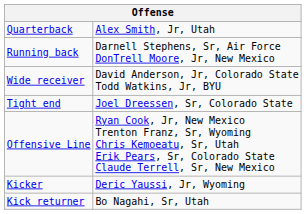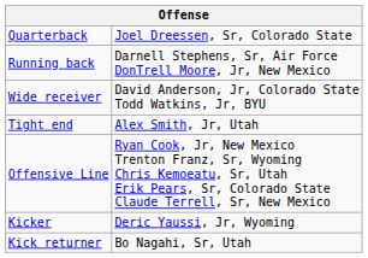Quarterback | column 2: Alex Smith, Jr, Utah -> Joel Dreessen, Sr, Colorado State
Tight end | column 2: Joel Dreessen, Sr, Colorado State -> Alex Smith, Jr, Utah
